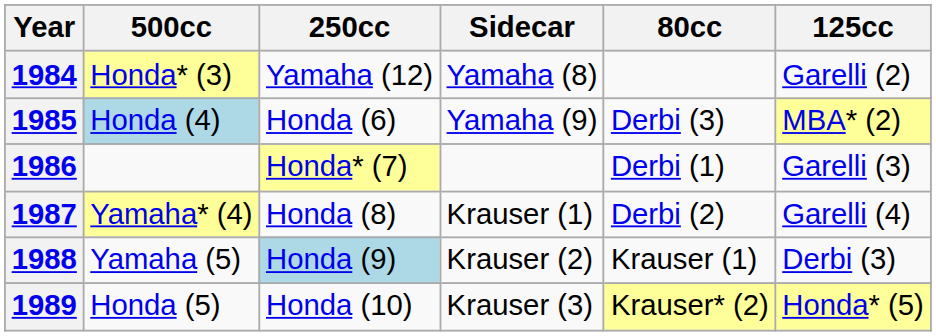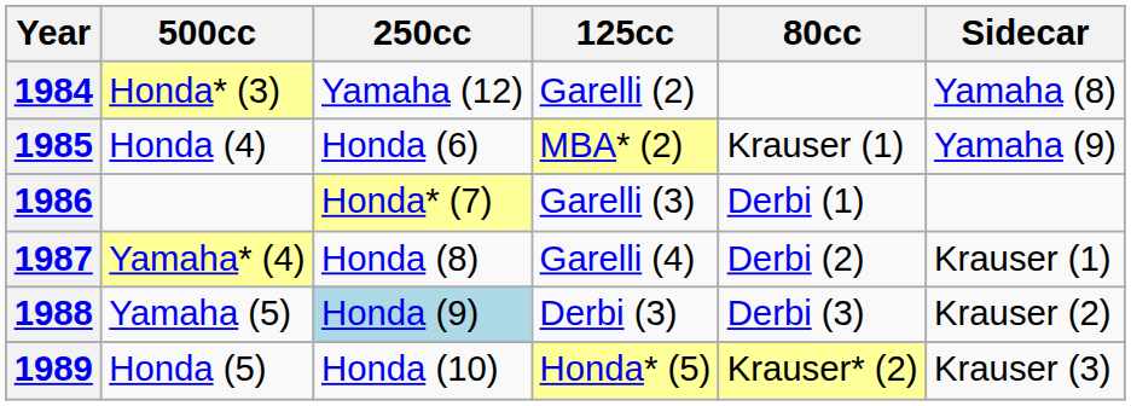columns swapped: 125cc <-> Sidecar
1985 | 500cc: lightblue background -> no background
1985 | 80cc: Derbi (3) -> Krauser (1)
1988 | 80cc: Krauser (1) -> Derbi (3)
